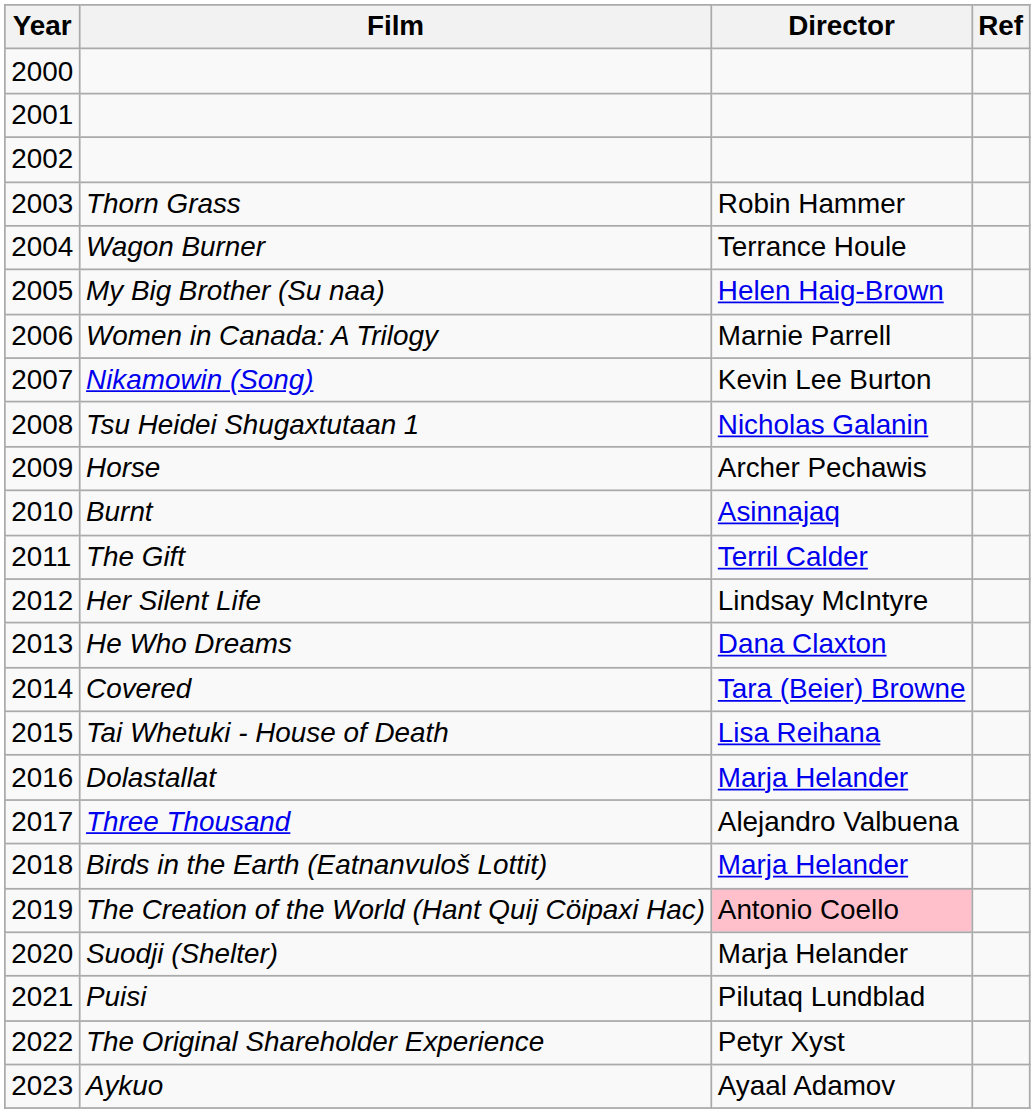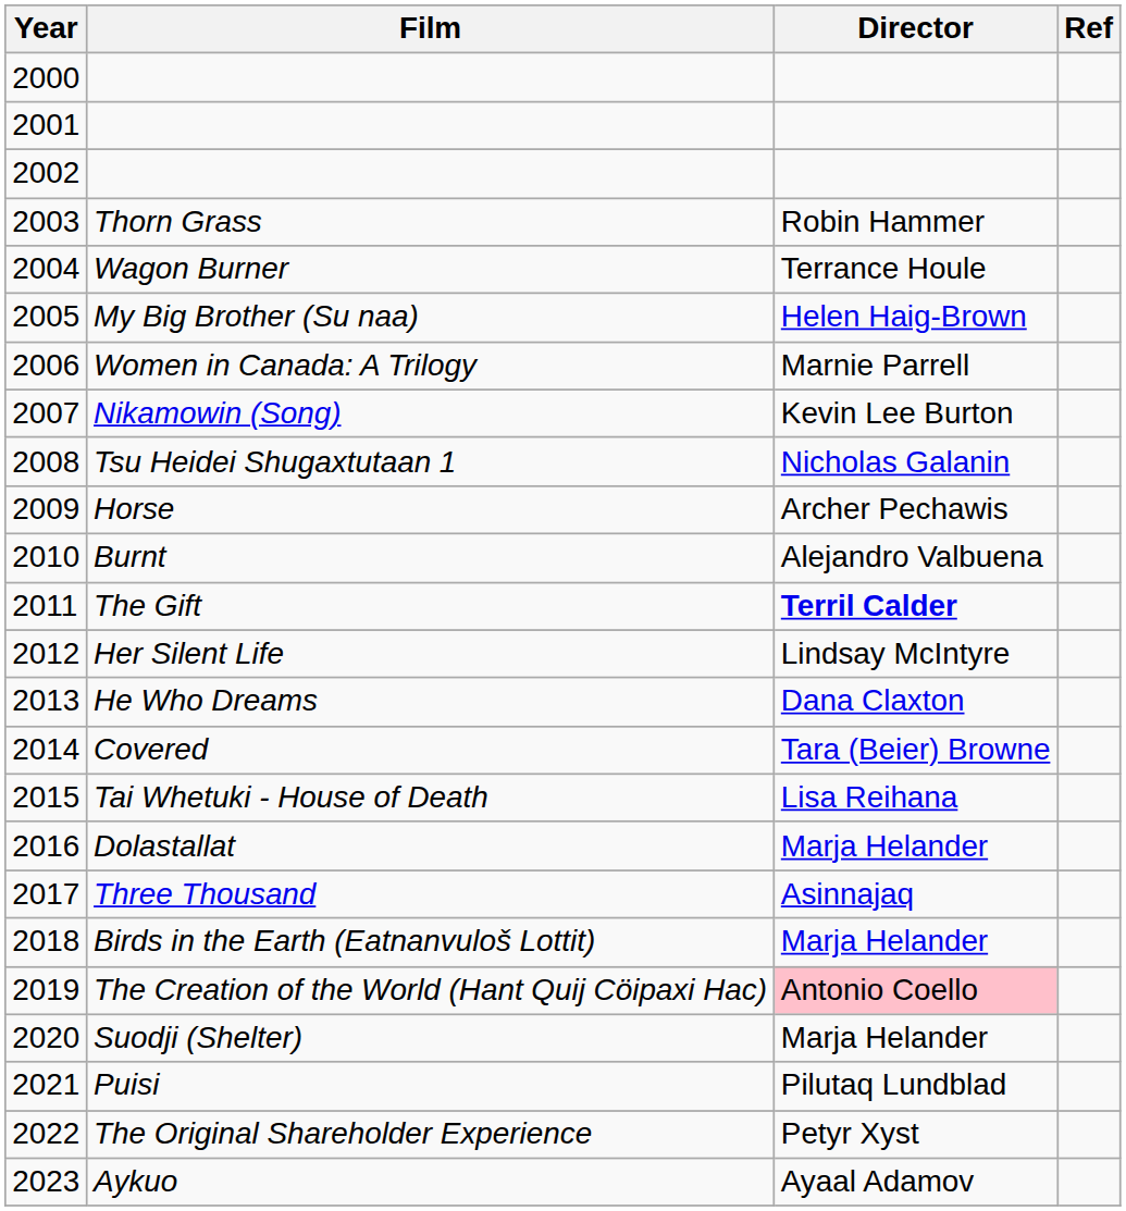Burnt | Director: Asinnajaq -> Alejandro Valbuena
The Gift | Director: normal -> bold
Three Thousand | Director: Alejandro Valbuena -> Asinnajaq
